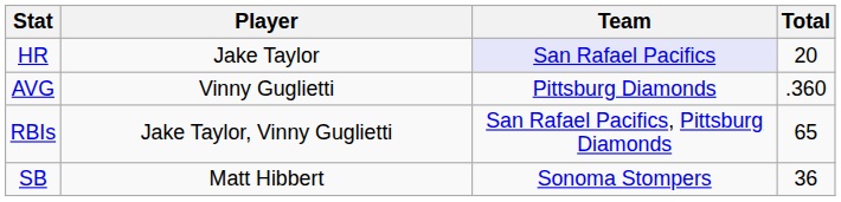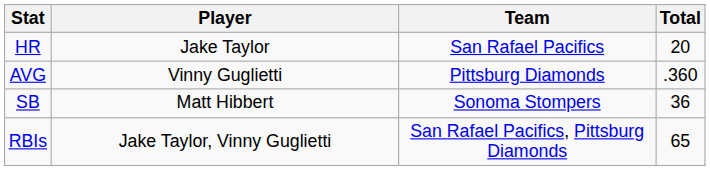HR | Team: lavender background -> no background
rows swapped: RBIs <-> SB
